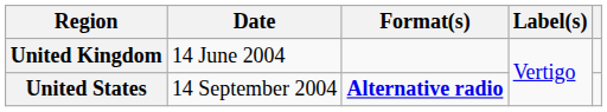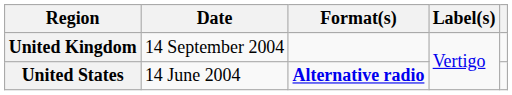United Kingdom | Date: 14 June 2004 -> 14 September 2004
United States | Date: 14 September 2004 -> 14 June 2004
